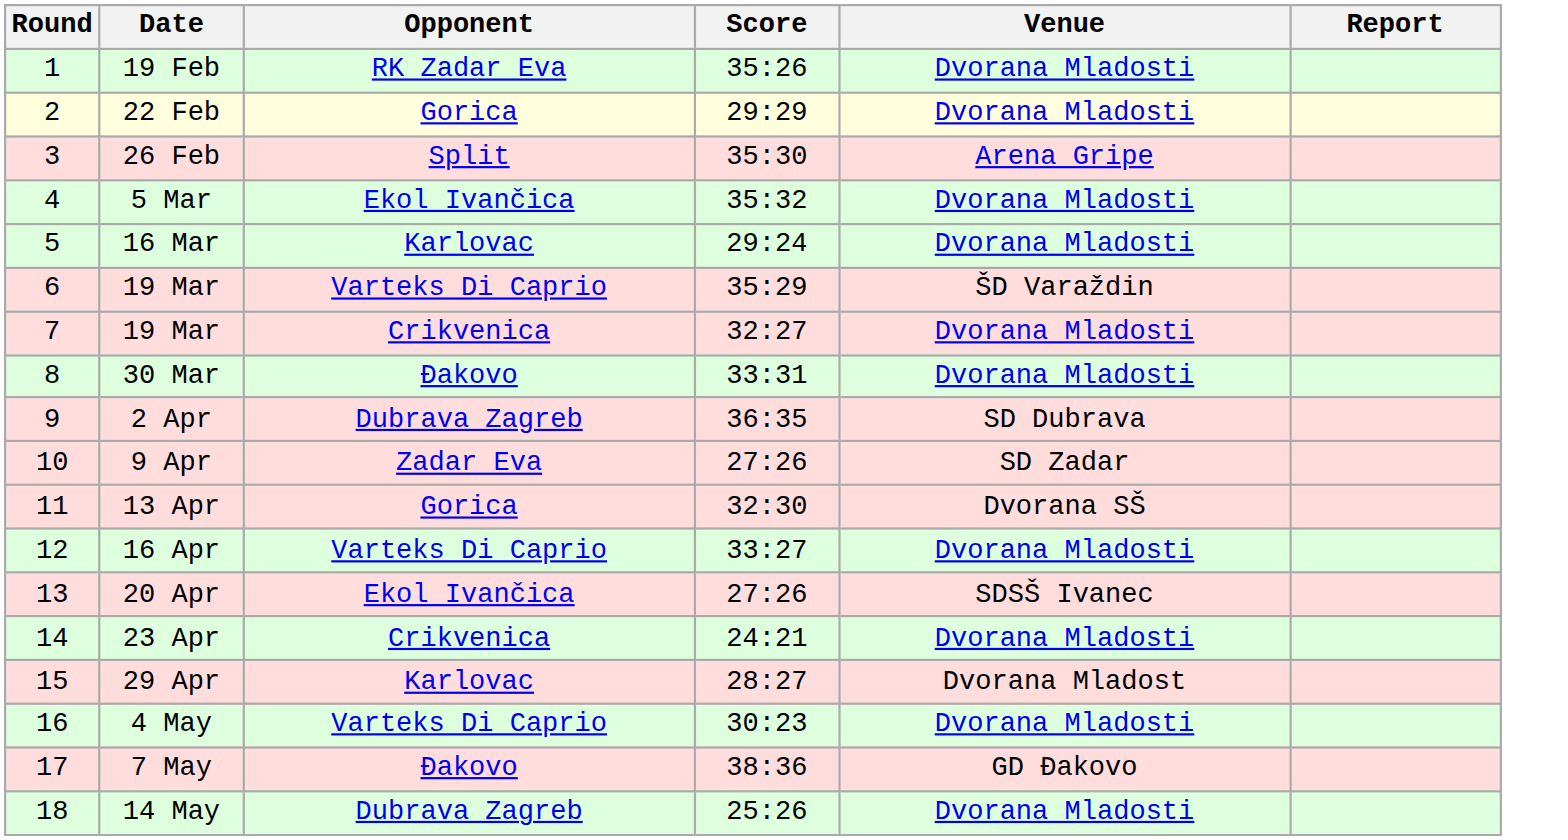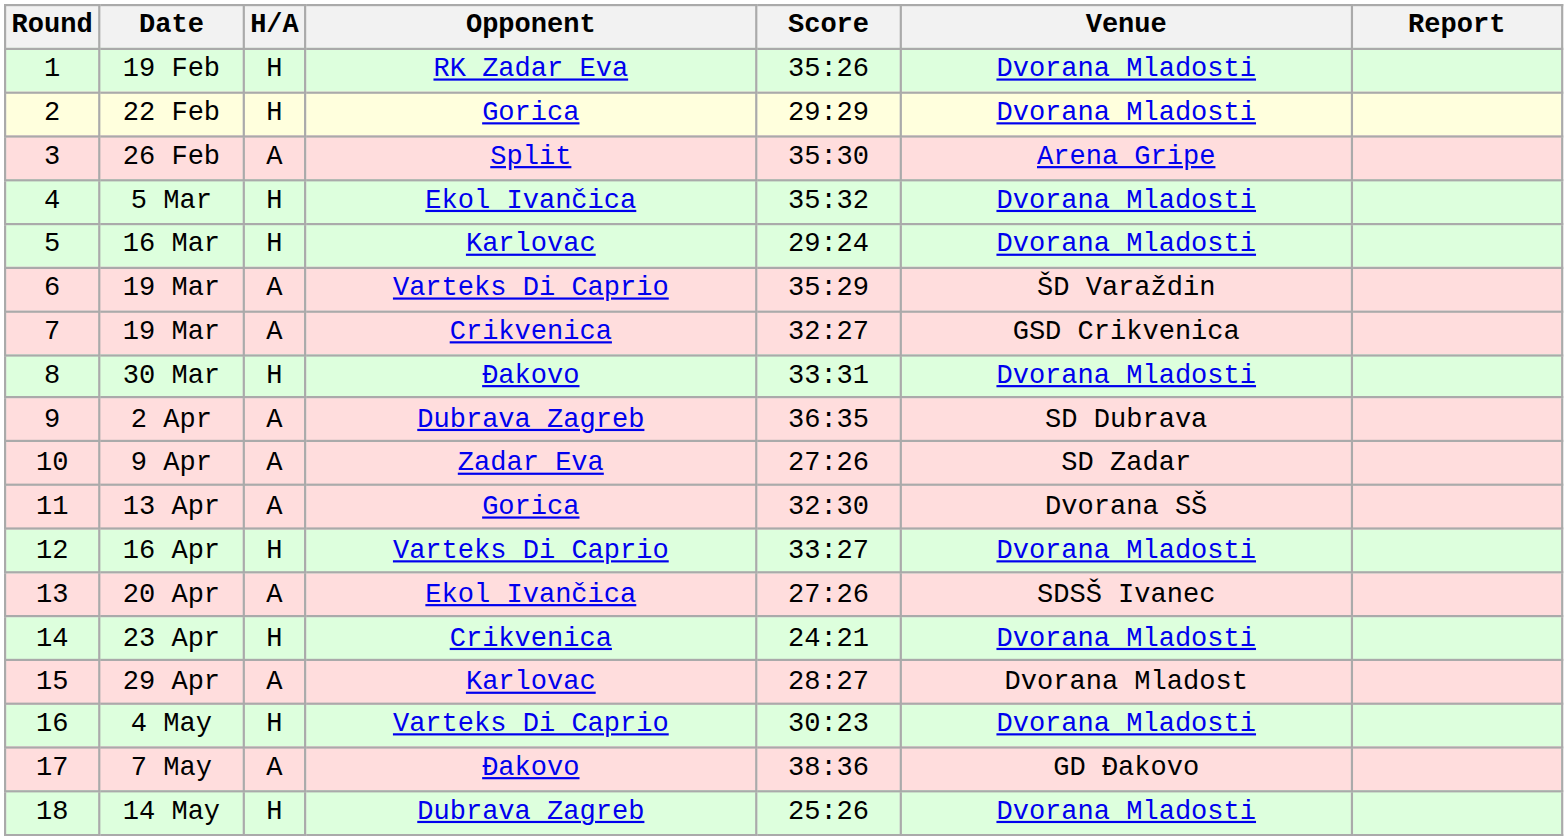+ column: H/A | H | H | A | H | H | A | A | H | A | A | A | H | A | H | A | H | A | H
7 / 19 Mar | Venue: Dvorana Mladosti -> GSD Crikvenica
